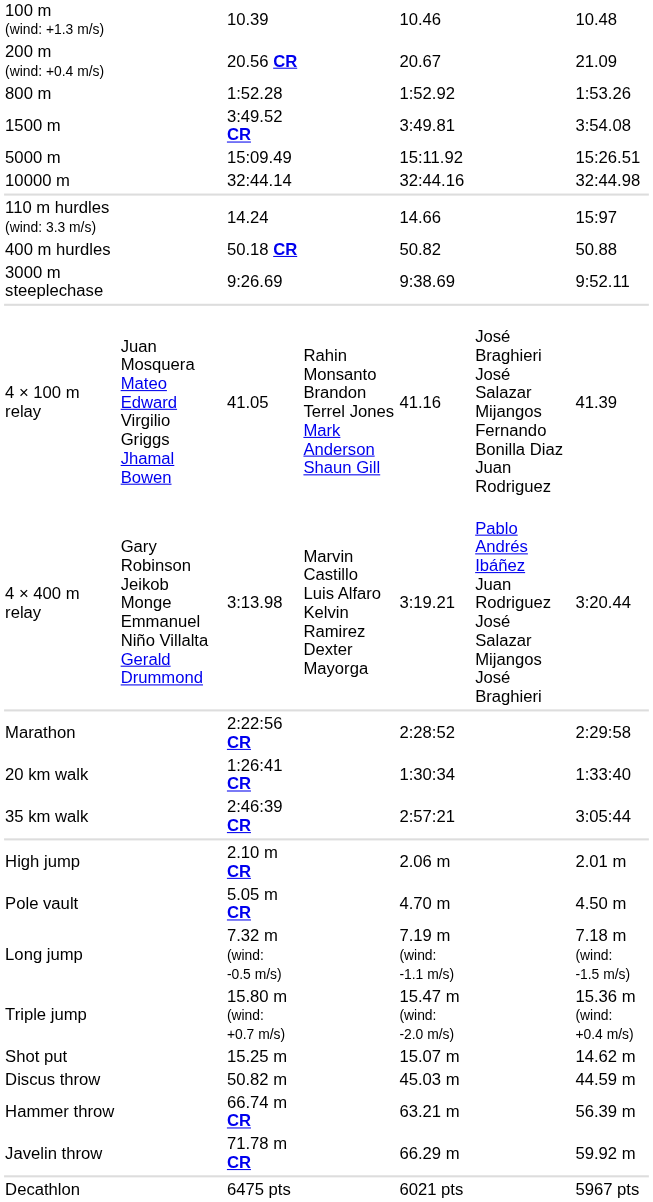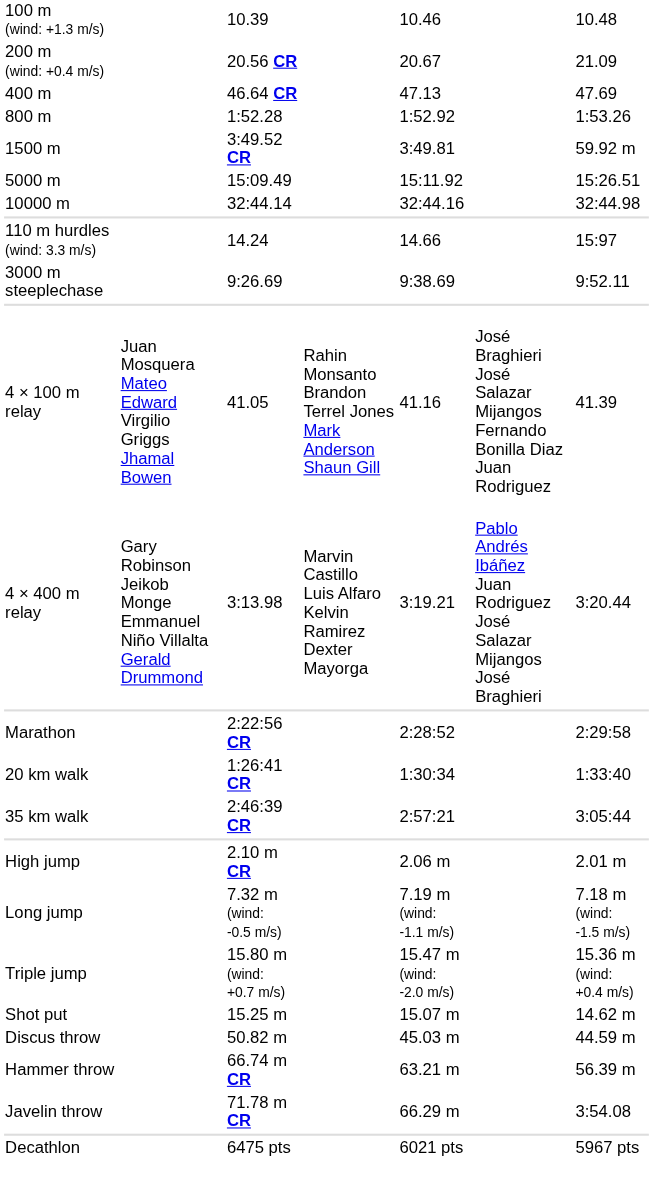+ row: 400 m | 46.64 CR | 47.13 | 47.69
1500 m | column 7: 3:54.08 -> 59.92 m
- row: 400 m hurdles | 50.18 CR | 50.82 | 50.88
- row: Pole vault | 5.05 m CR | 4.70 m | 4.50 m
Javelin throw | column 7: 59.92 m -> 3:54.08
